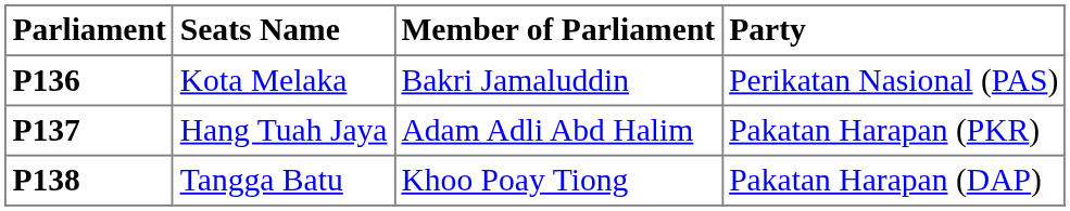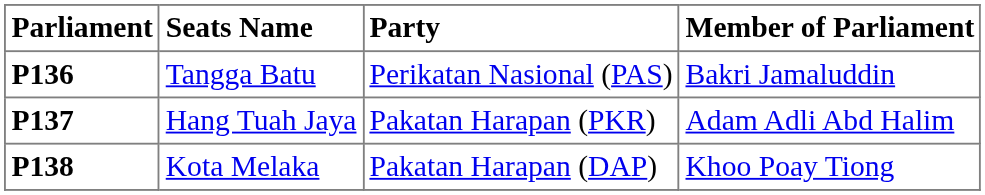columns swapped: Member of Parliament <-> Party
P136 | Seats Name: Kota Melaka -> Tangga Batu
P138 | Seats Name: Tangga Batu -> Kota Melaka
